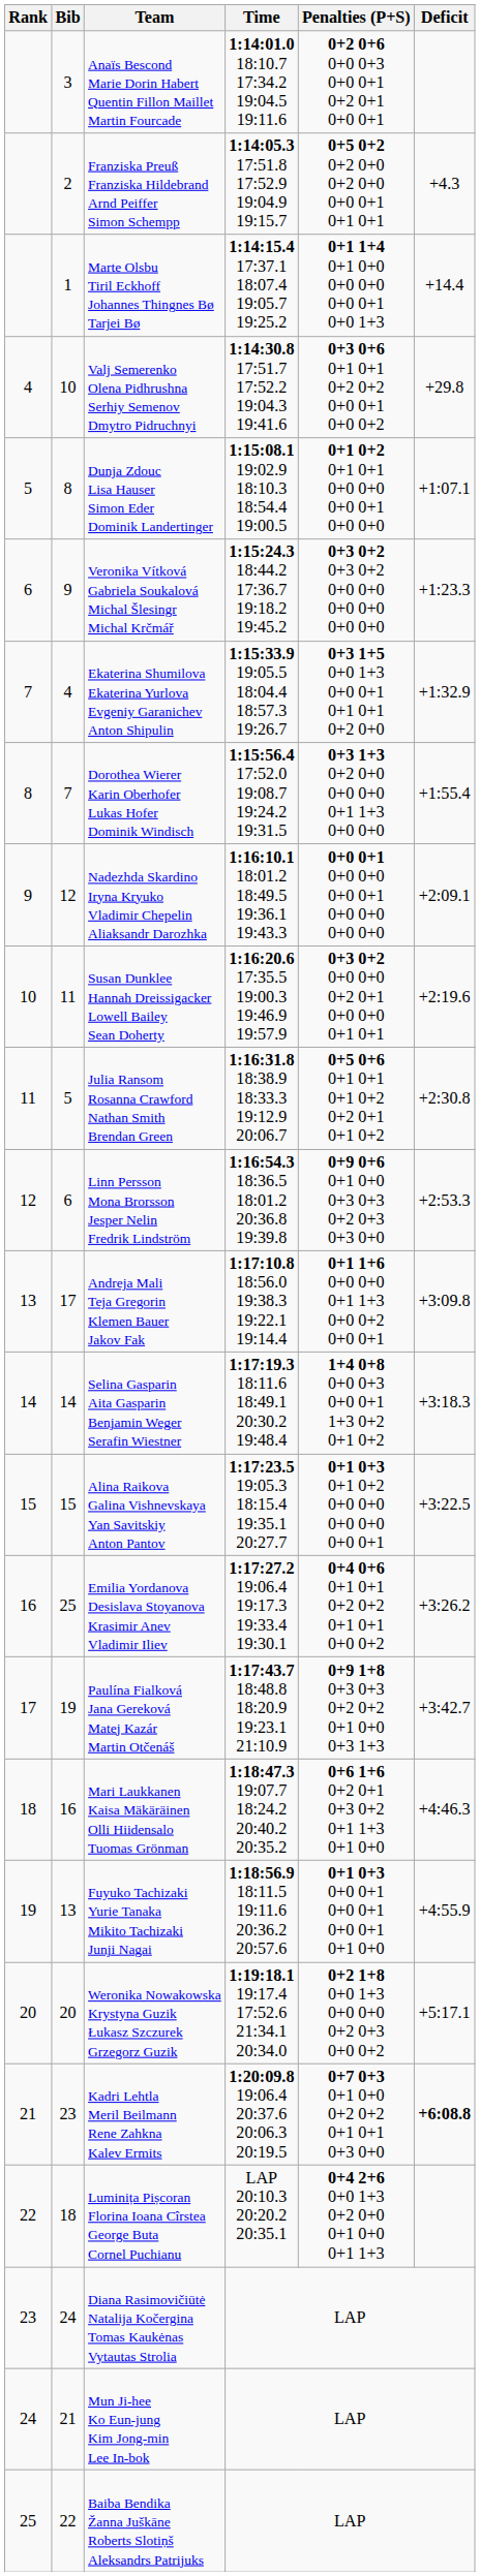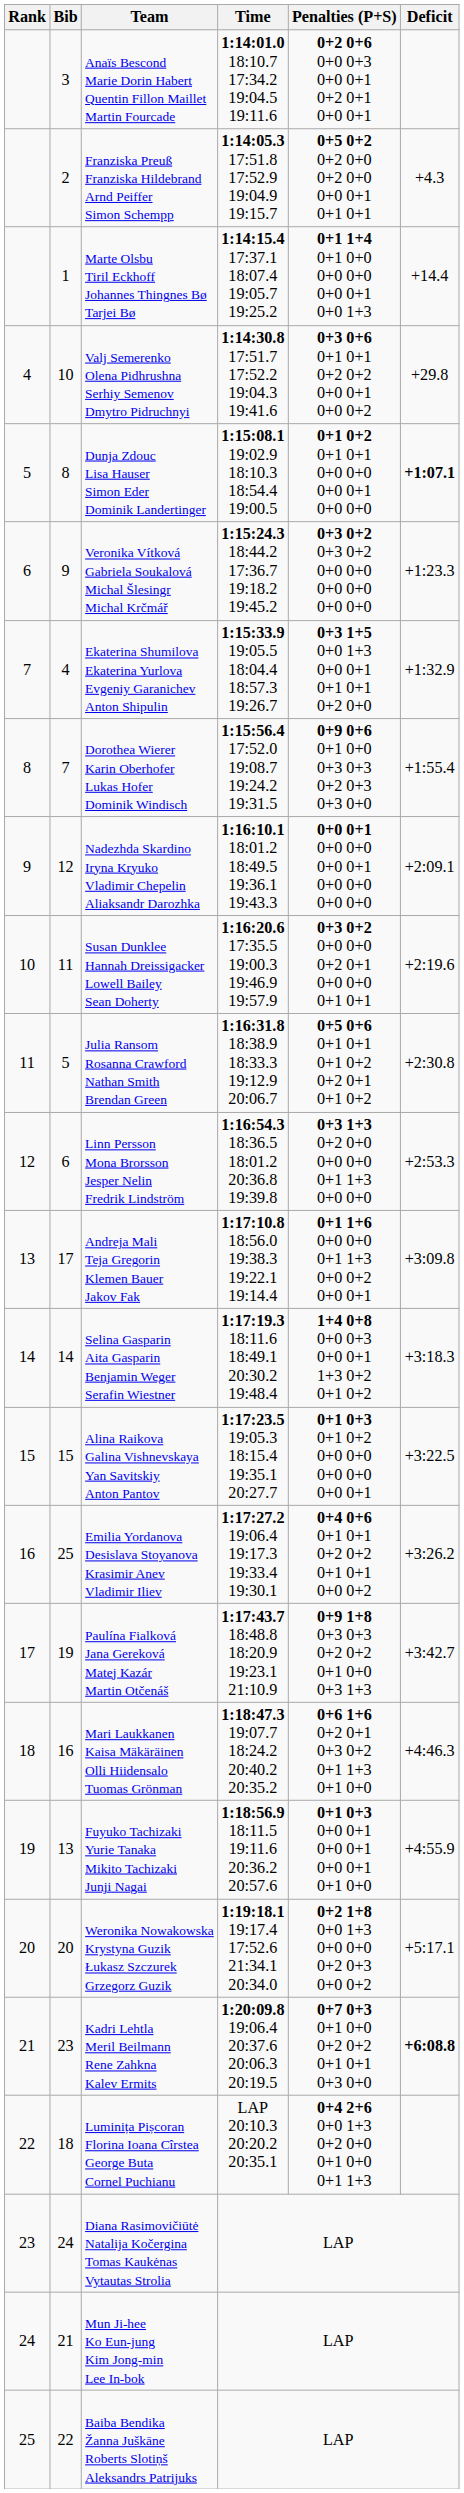Dunja Zdouc Lisa Hauser Simon Eder Dominik Landertinger | Deficit: normal -> bold
Dorothea Wierer Karin Oberhofer Lukas Hofer Dominik Windisch | Penalties (P+S): 0+3 1+3 0+2 0+0 0+0 0+0 0+1 1+3 0+0 0+0 -> 0+9 0+6 0+1 0+0 0+3 0+3 0+2 0+3 0+3 0+0
Linn Persson Mona Brorsson Jesper Nelin Fredrik Lindström | Penalties (P+S): 0+9 0+6 0+1 0+0 0+3 0+3 0+2 0+3 0+3 0+0 -> 0+3 1+3 0+2 0+0 0+0 0+0 0+1 1+3 0+0 0+0
